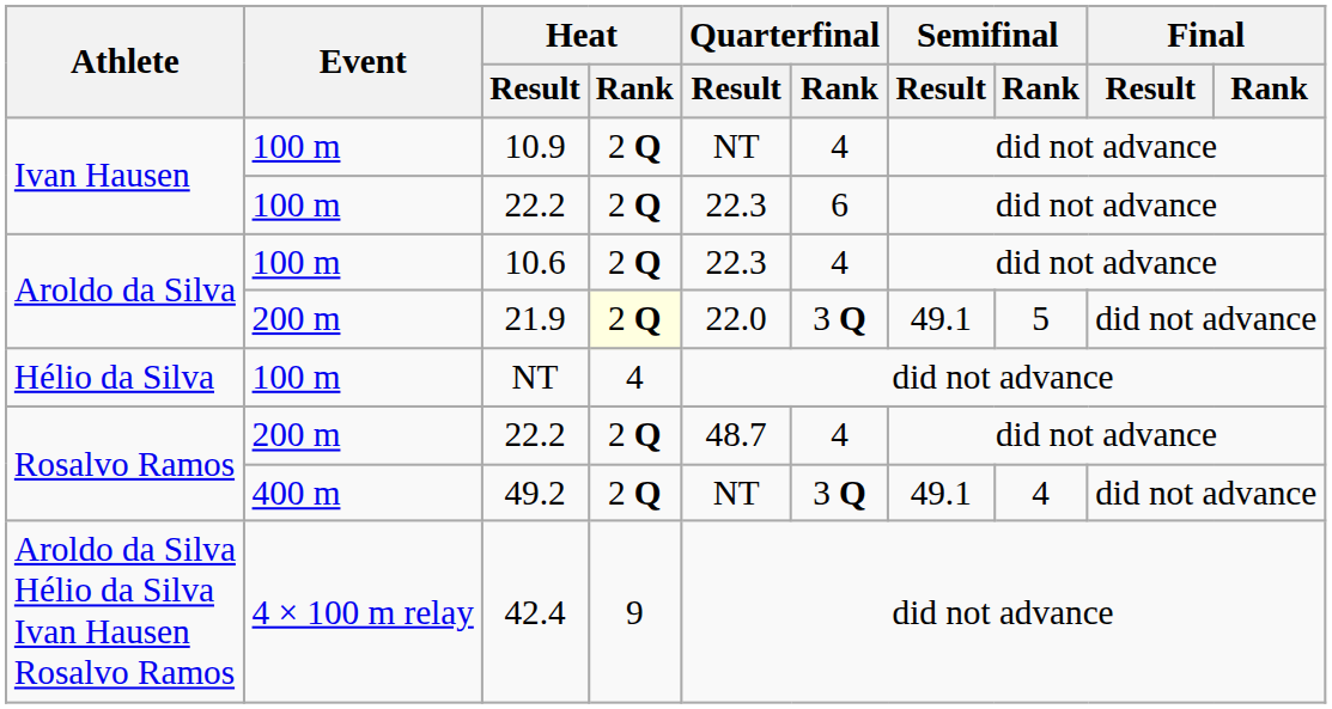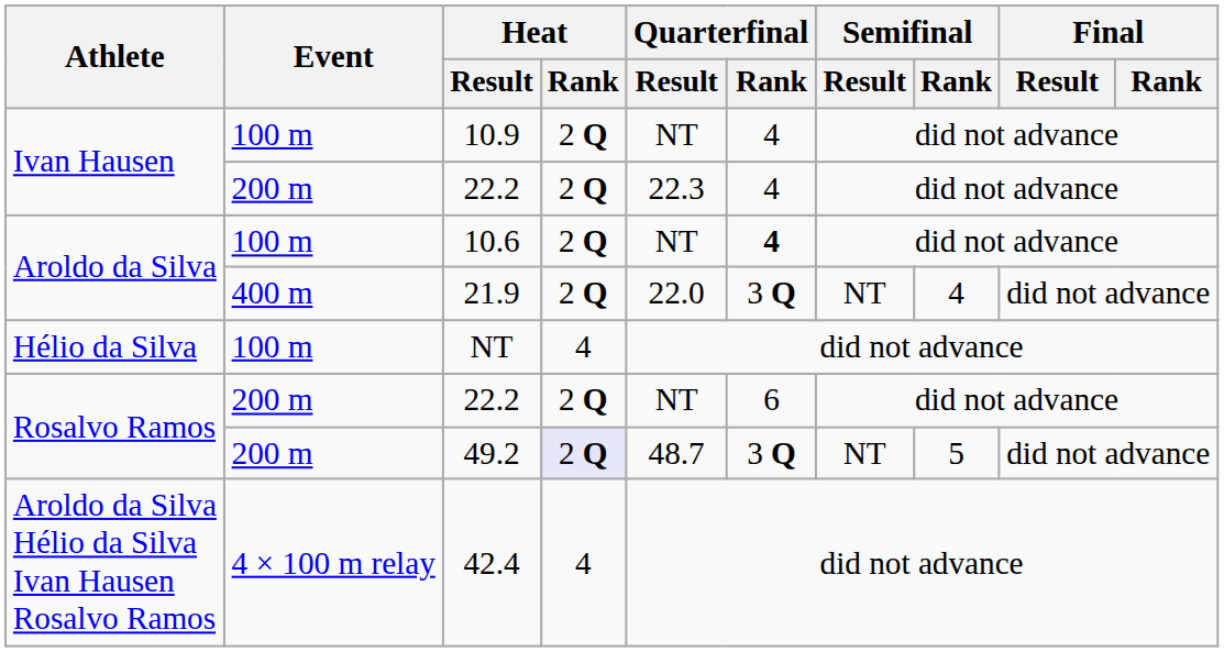Ivan Hausen / 22.2 | Event: 100 m -> 200 m
Ivan Hausen / 22.2 | Quarterfinal / Rank: 6 -> 4
10.6 | Quarterfinal / Result: 22.3 -> NT
10.6 | Quarterfinal / Rank: normal -> bold
21.9 | Event: 200 m -> 400 m
21.9 | Heat / Rank: lightyellow background -> no background
21.9 | Semifinal / Result: 49.1 -> NT
21.9 | Semifinal / Rank: 5 -> 4
Rosalvo Ramos / 22.2 | Quarterfinal / Result: 48.7 -> NT
Rosalvo Ramos / 22.2 | Quarterfinal / Rank: 4 -> 6
49.2 | Event: 400 m -> 200 m
49.2 | Heat / Rank: no background -> lavender background
49.2 | Quarterfinal / Result: NT -> 48.7
49.2 | Semifinal / Result: 49.1 -> NT
49.2 | Semifinal / Rank: 4 -> 5
42.4 | Heat / Rank: 9 -> 4
